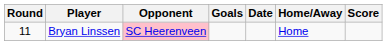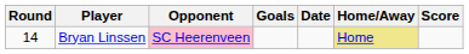Bryan Linssen | Round: 11 -> 14
Bryan Linssen | Home/Away: no background -> khaki background
